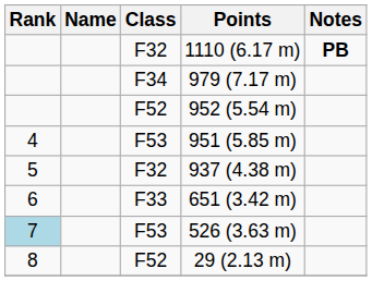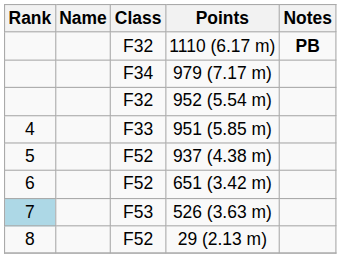952 (5.54 m) | Class: F52 -> F32
951 (5.85 m) | Class: F53 -> F33
937 (4.38 m) | Class: F32 -> F52
651 (3.42 m) | Class: F33 -> F52
